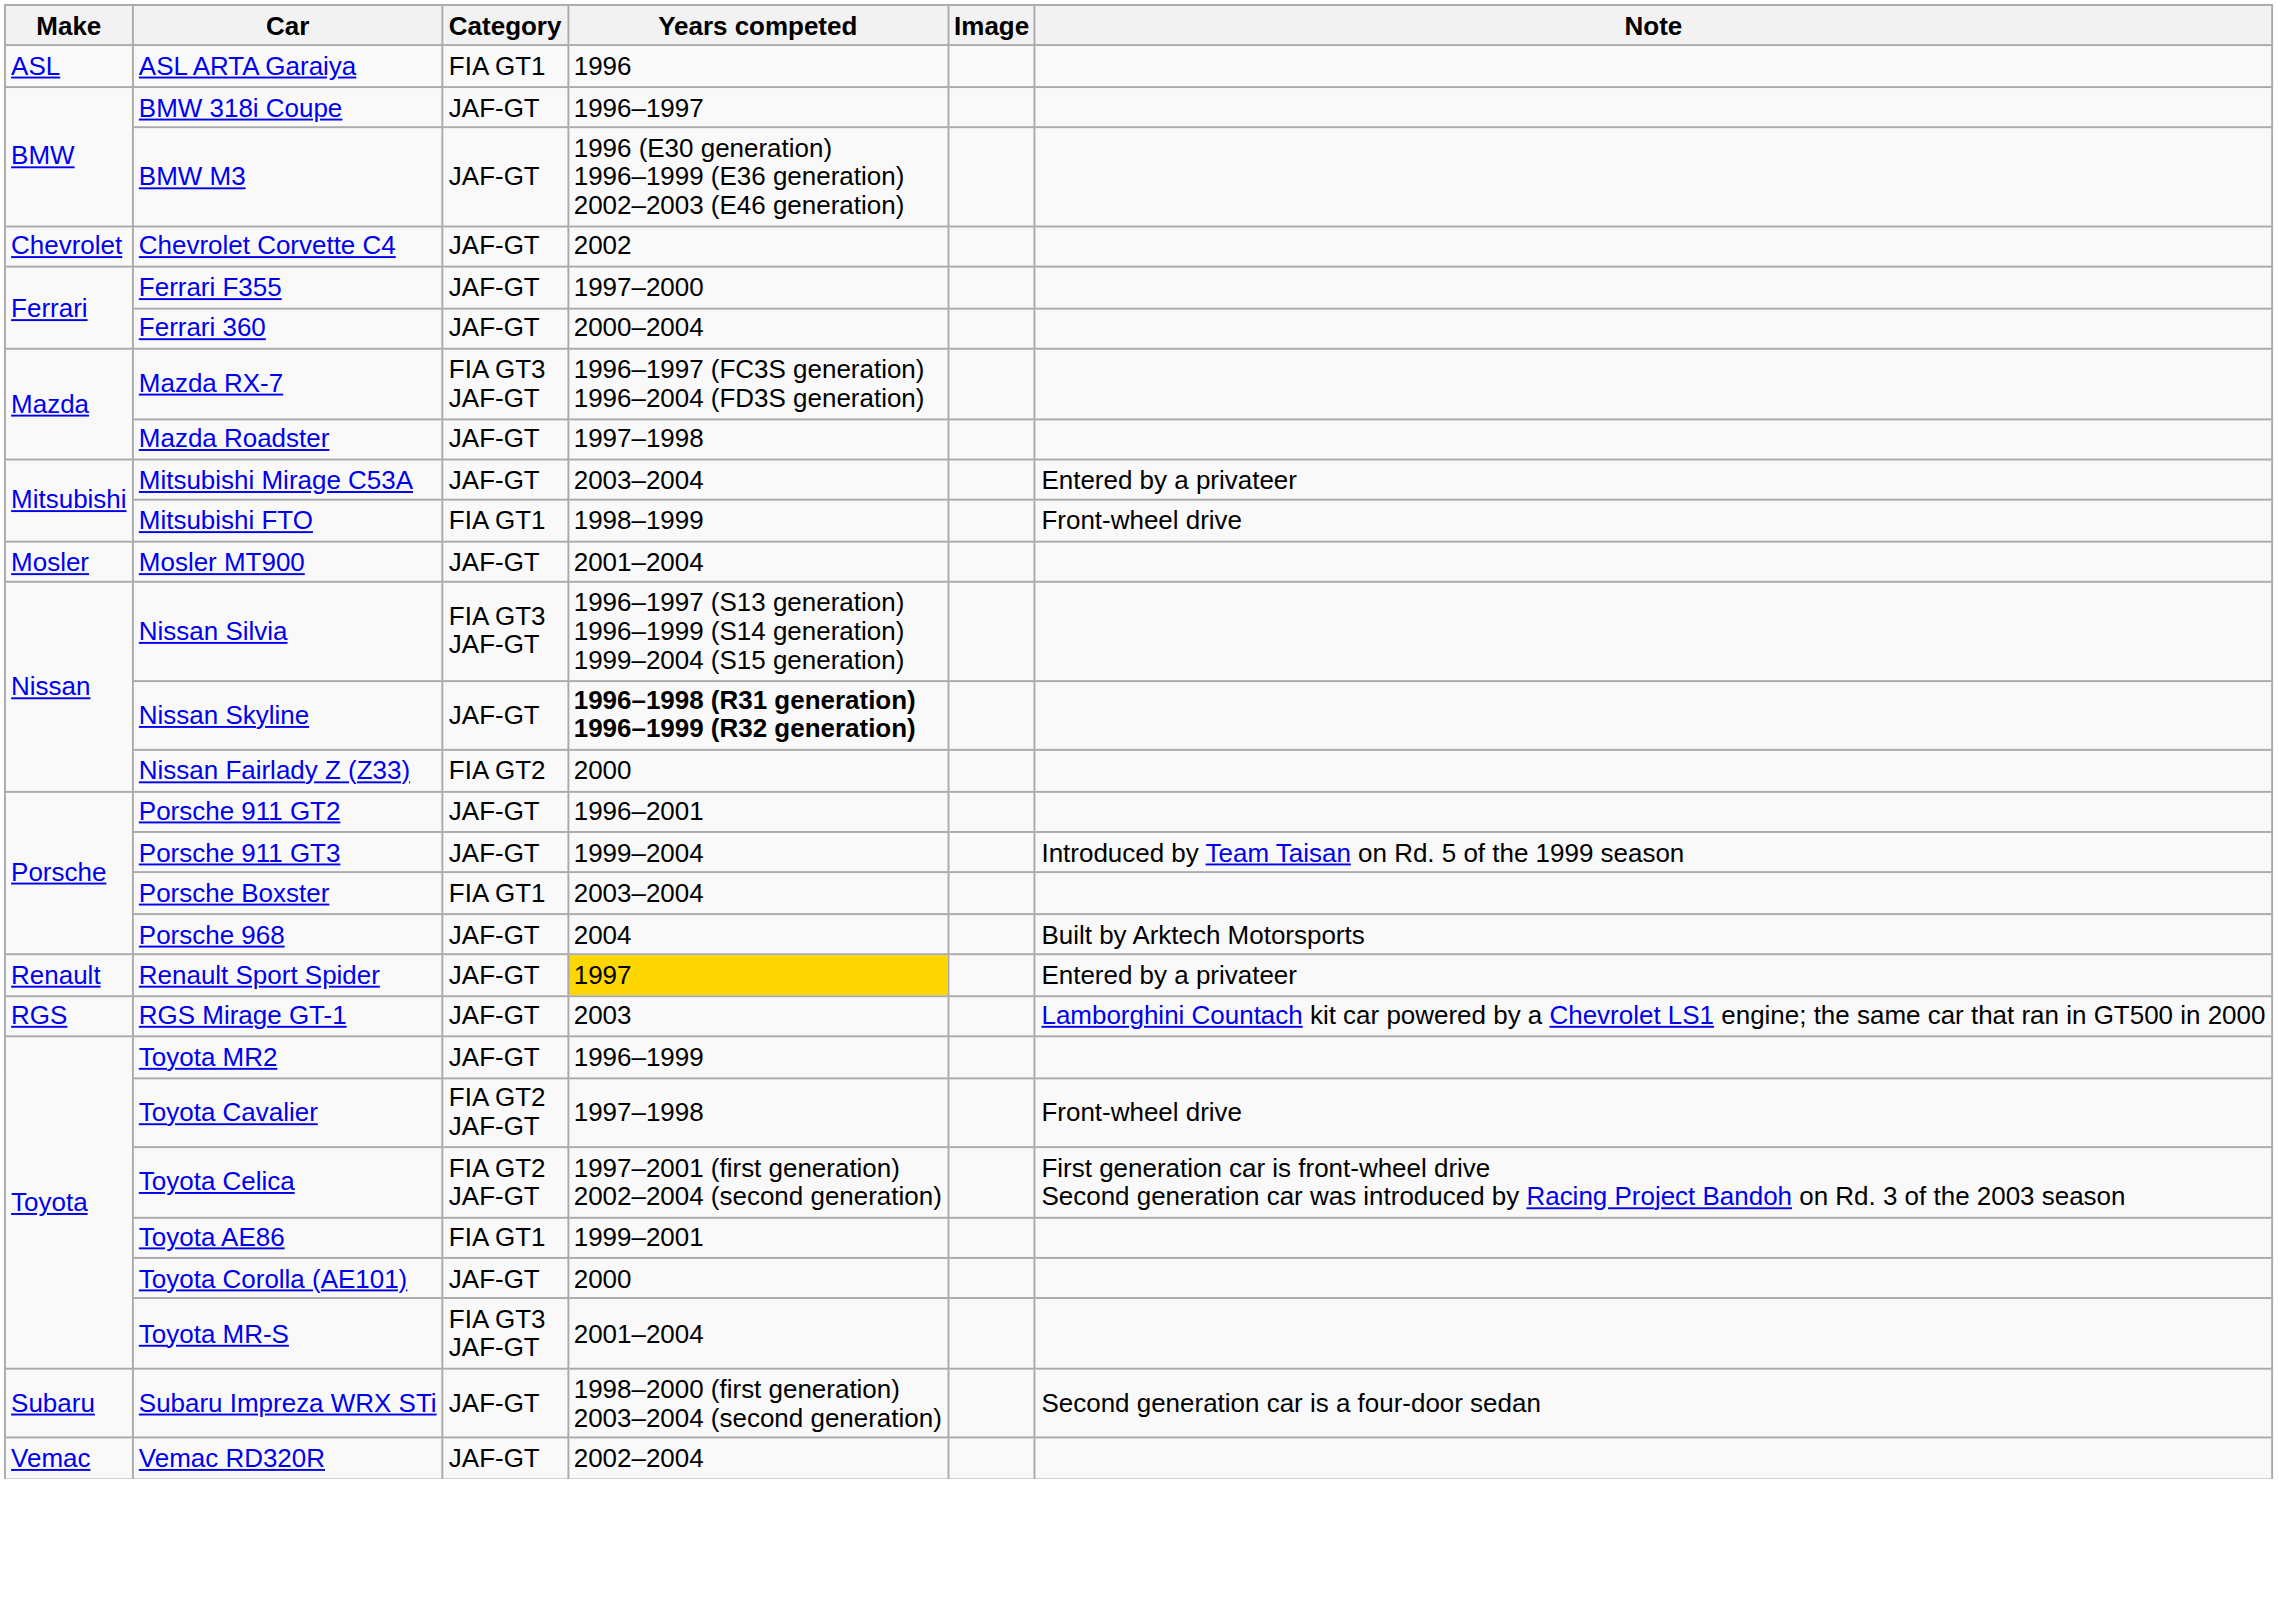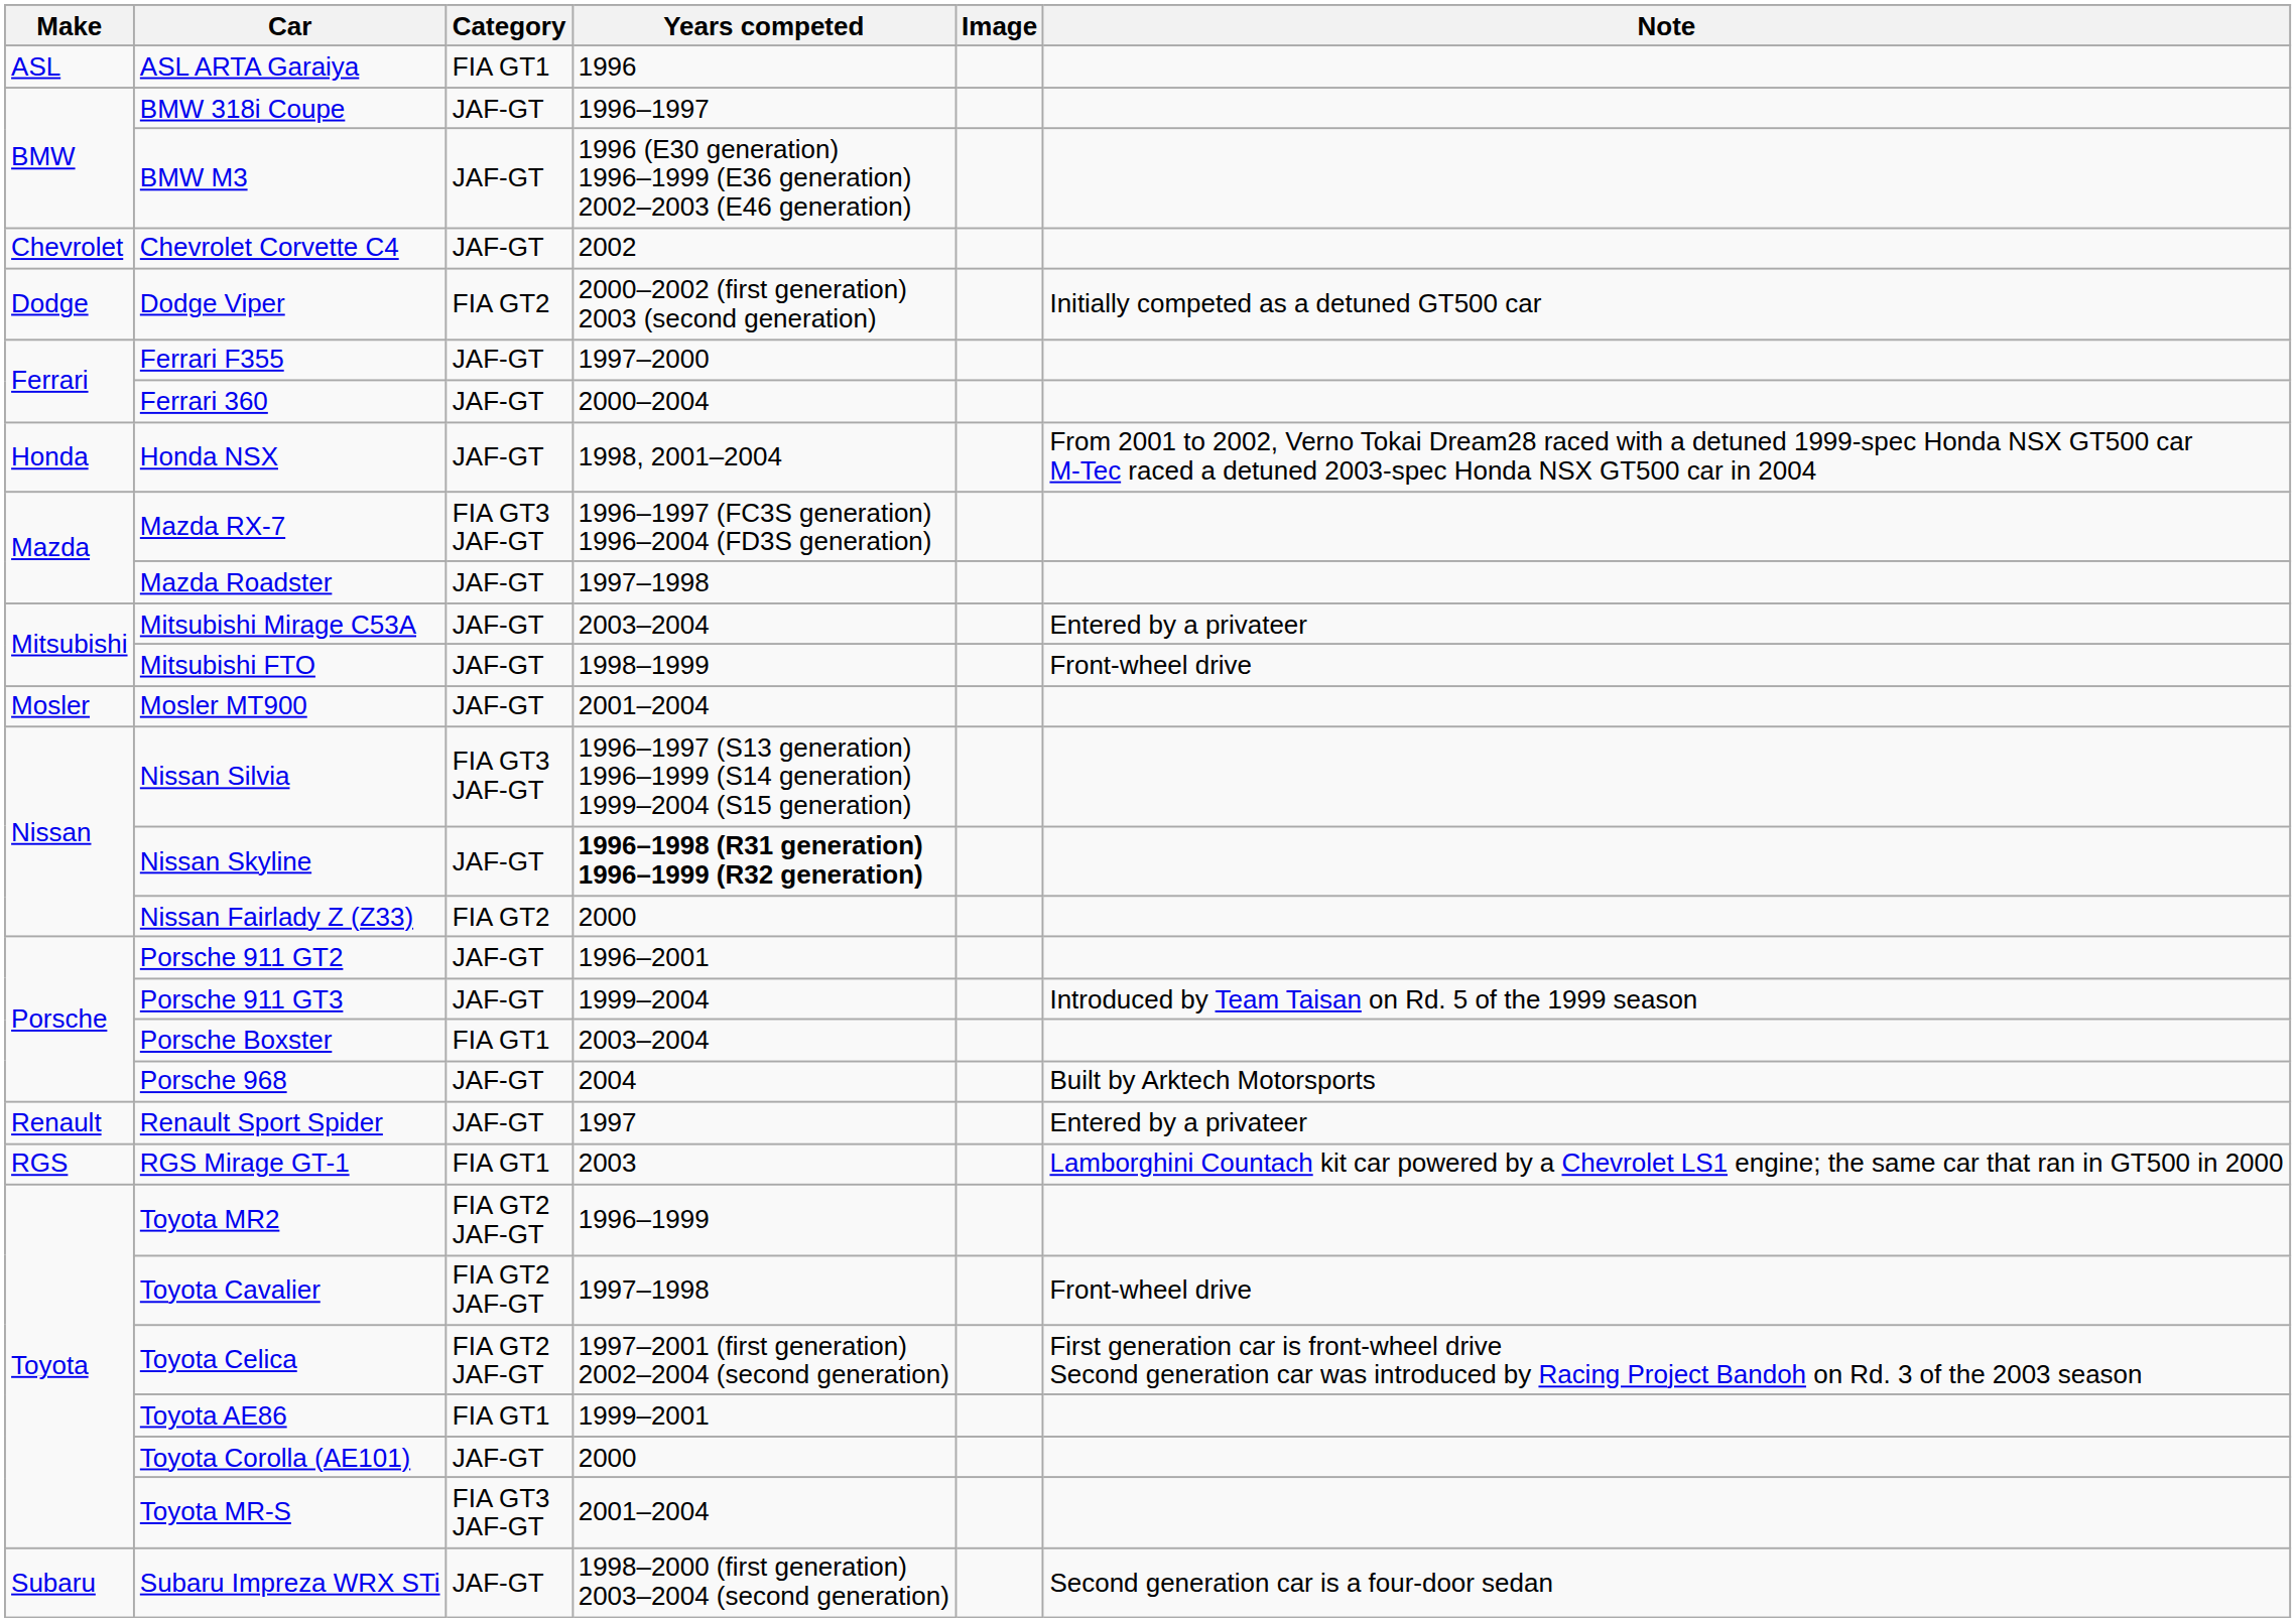+ row: Dodge | Dodge Viper | FIA GT2 | 2000–2002 (first generation) 2003 (second generation) | Initially competed as a detuned GT500 car
+ row: Honda | Honda NSX | JAF-GT | 1998, 2001–2004 | From 2001 to 2002, Verno Tokai Dream28 raced with a detuned 1999-spec Honda NSX GT500 car M-Tec raced a detuned 2003-spec Honda NSX GT500 car in 2004
Mitsubishi FTO | Category: FIA GT1 -> JAF-GT
Renault Sport Spider | Years competed: gold background -> no background
RGS Mirage GT-1 | Category: JAF-GT -> FIA GT1
Toyota MR2 | Category: JAF-GT -> FIA GT2 JAF-GT
- row: Vemac | Vemac RD320R | JAF-GT | 2002–2004
